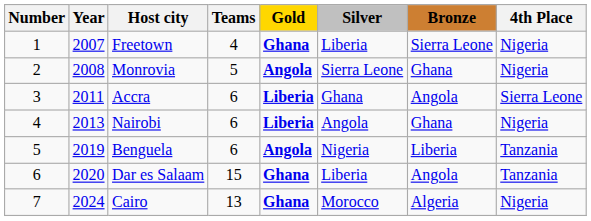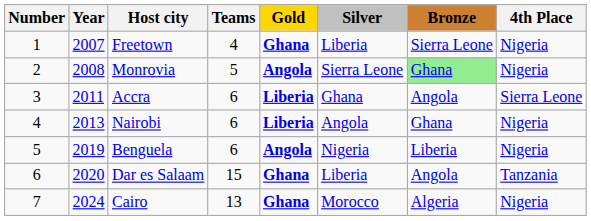Monrovia | Bronze: no background -> lightgreen background
Benguela | 4th Place: Tanzania -> Nigeria
